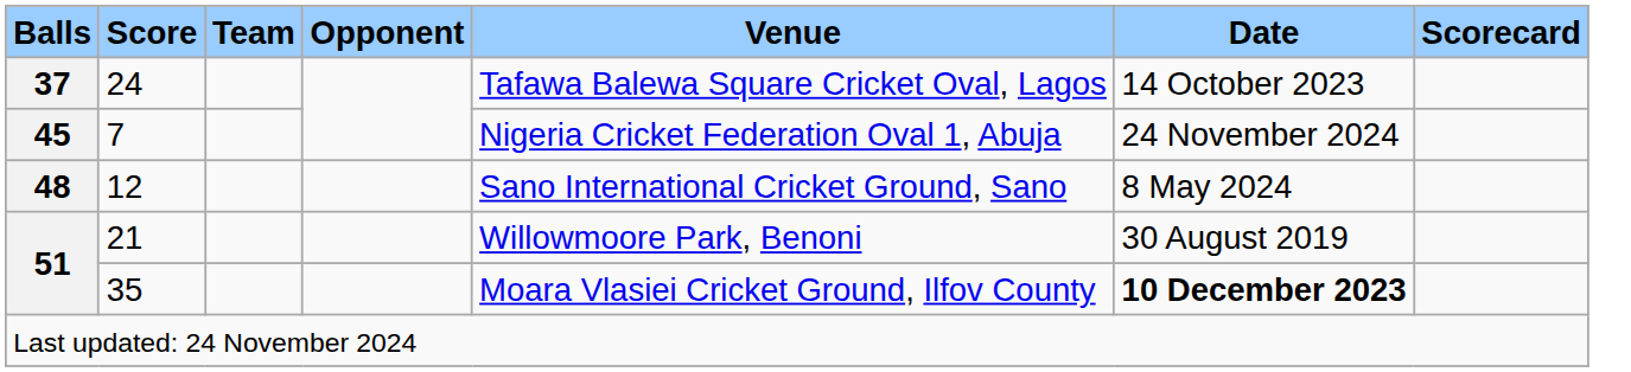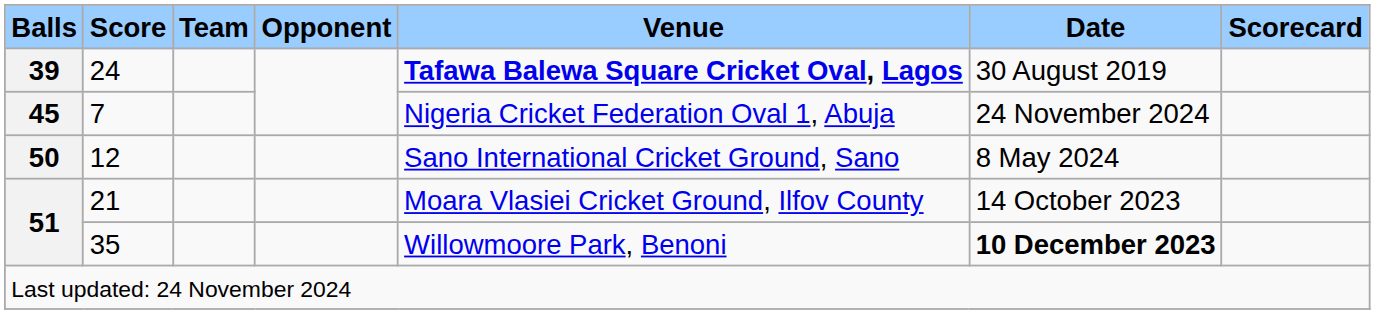24 | Balls: 37 -> 39
24 | Venue: normal -> bold
24 | Date: 14 October 2023 -> 30 August 2019
12 | Balls: 48 -> 50
21 | Venue: Willowmoore Park, Benoni -> Moara Vlasiei Cricket Ground, Ilfov County
21 | Date: 30 August 2019 -> 14 October 2023
35 | Venue: Moara Vlasiei Cricket Ground, Ilfov County -> Willowmoore Park, Benoni
